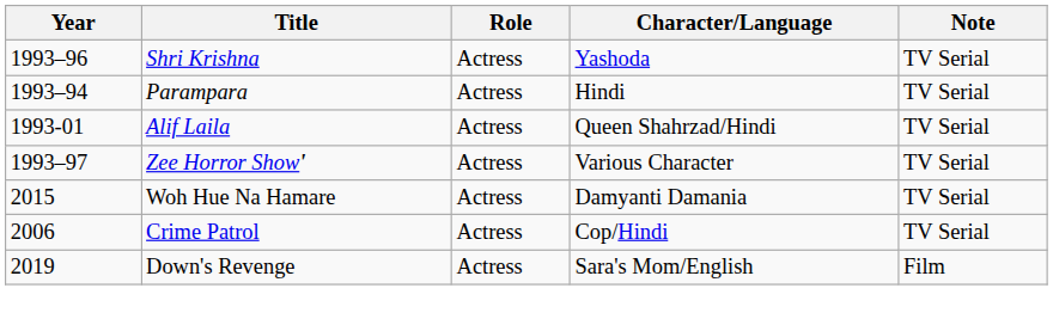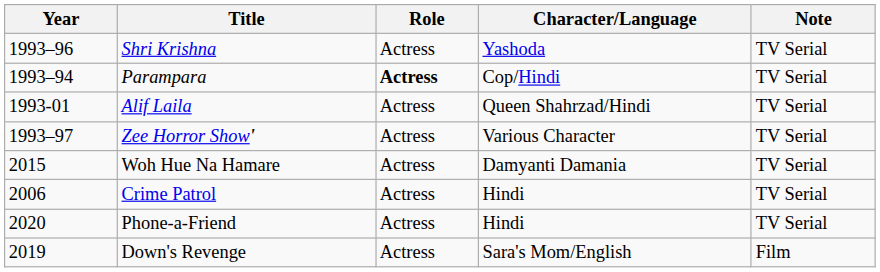Parampara | Role: normal -> bold
Parampara | Character/Language: Hindi -> Cop/Hindi
Crime Patrol | Character/Language: Cop/Hindi -> Hindi
+ row: 2020 | Phone-a-Friend | Actress | Hindi | TV Serial
